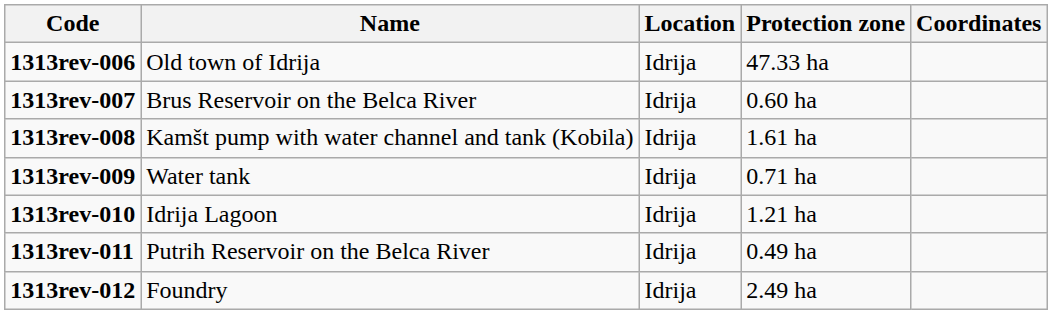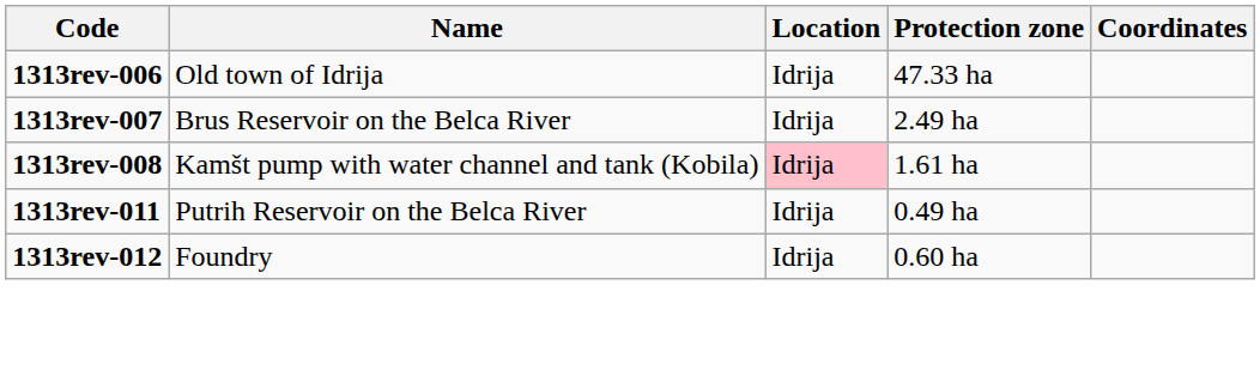1313rev-007 | Protection zone: 0.60 ha -> 2.49 ha
1313rev-008 | Location: no background -> pink background
- row: 1313rev-009 | Water tank | Idrija | 0.71 ha
- row: 1313rev-010 | Idrija Lagoon | Idrija | 1.21 ha
1313rev-012 | Protection zone: 2.49 ha -> 0.60 ha
